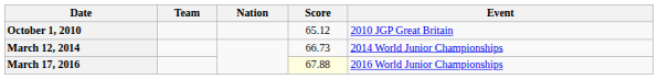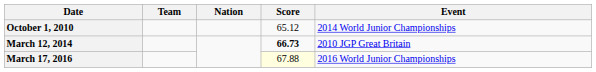October 1, 2010 | Event: 2010 JGP Great Britain -> 2014 World Junior Championships
March 12, 2014 | Score: normal -> bold
March 12, 2014 | Event: 2014 World Junior Championships -> 2010 JGP Great Britain
